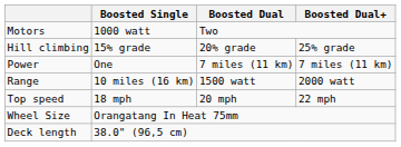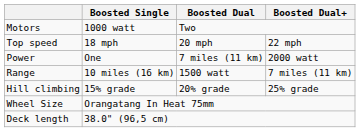rows swapped: Top speed <-> Hill climbing
Power | Boosted Dual+: 7 miles (11 km) -> 2000 watt
Range | Boosted Dual+: 2000 watt -> 7 miles (11 km)
